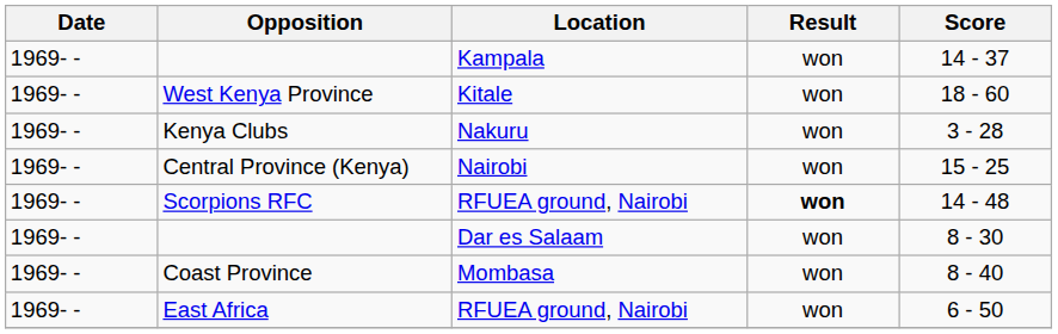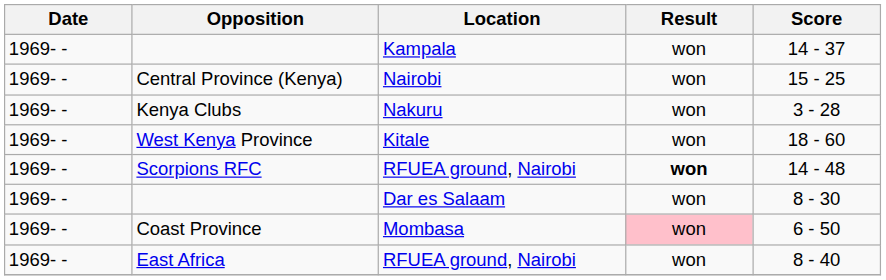rows swapped: West Kenya Province <-> Central Province (Kenya)
Coast Province | Result: no background -> pink background
Coast Province | Score: 8 - 40 -> 6 - 50
East Africa | Score: 6 - 50 -> 8 - 40
